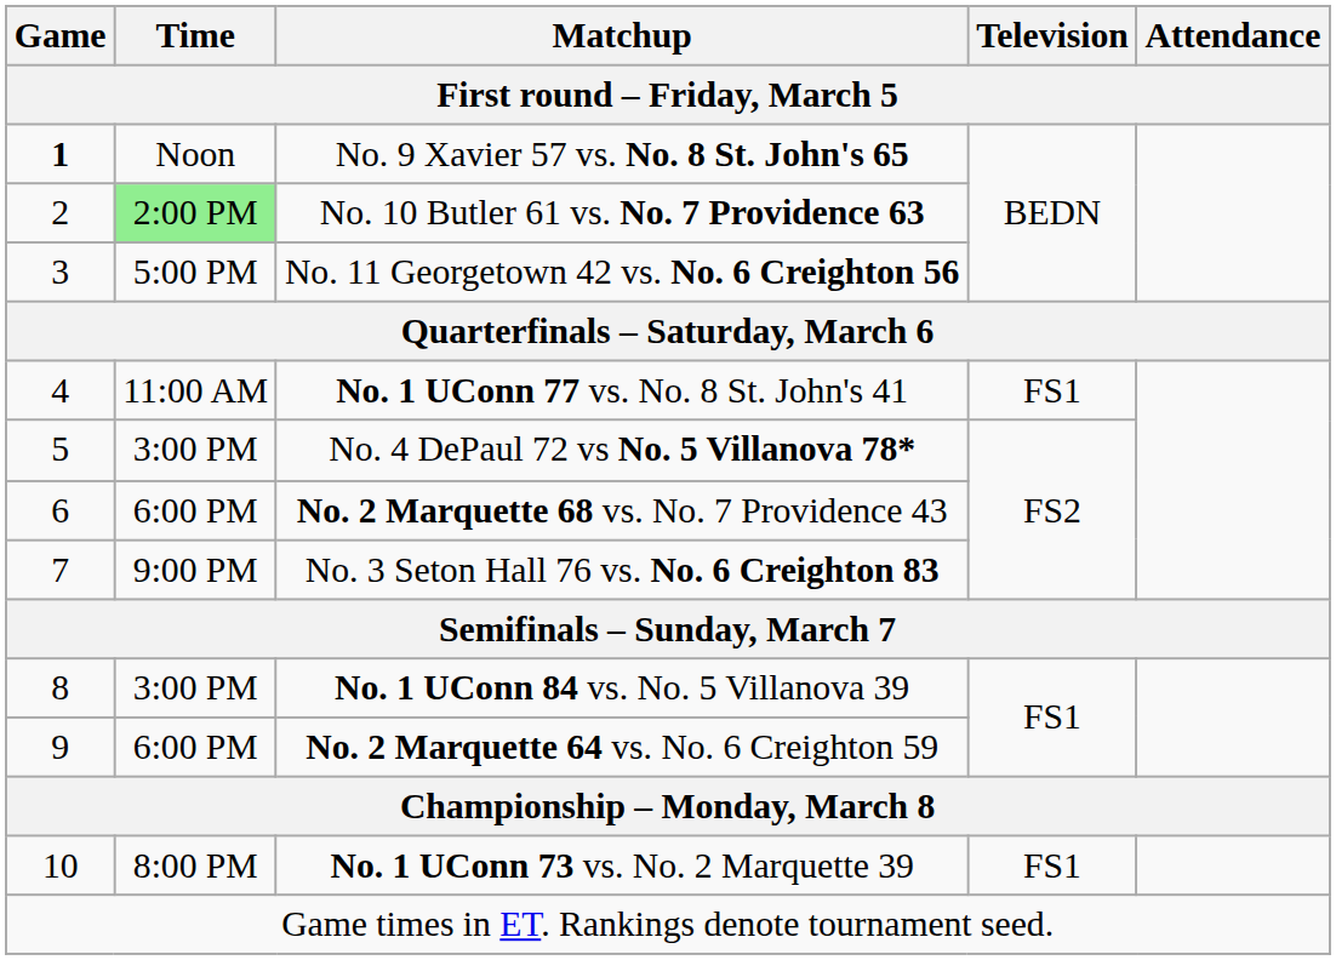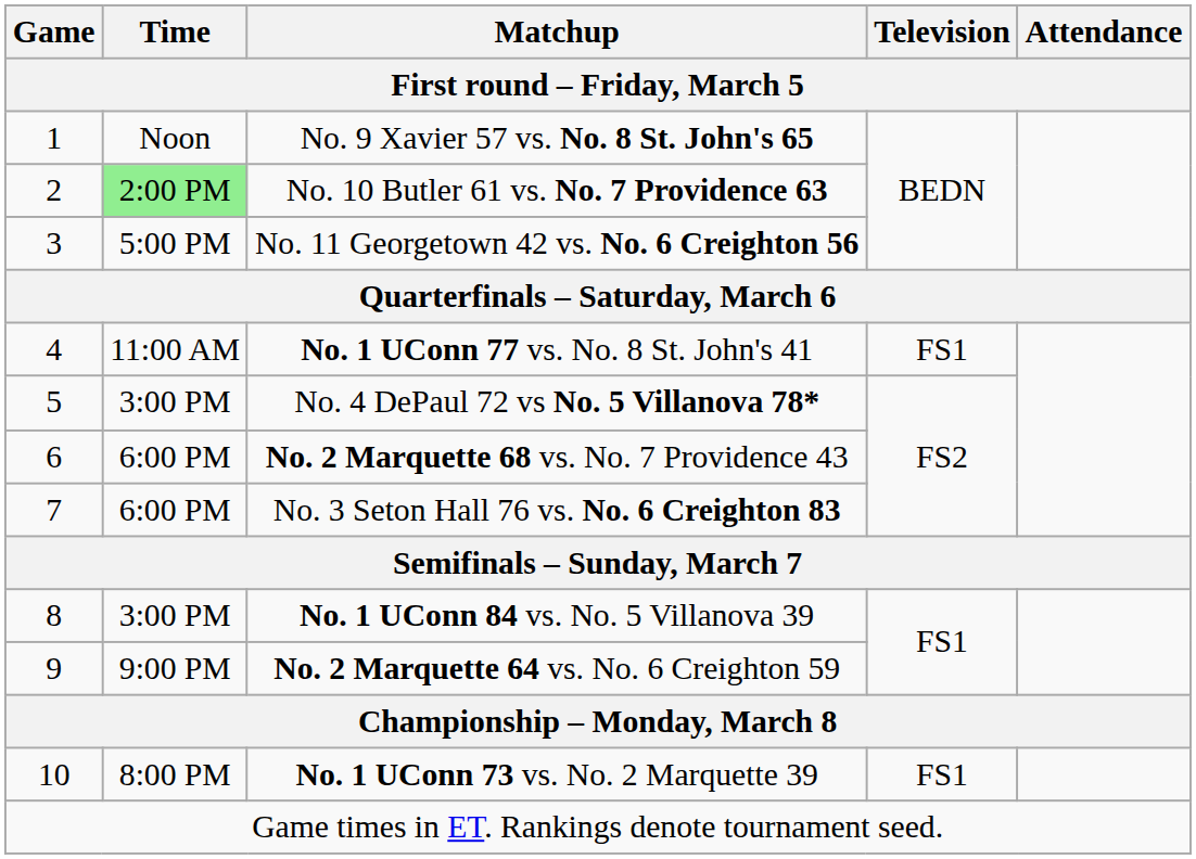No. 9 Xavier 57 vs. No. 8 St. John's 65 | Game / First round – Friday, March 5: bold -> normal
No. 3 Seton Hall 76 vs. No. 6 Creighton 83 | Time / First round – Friday, March 5: 9:00 PM -> 6:00 PM
No. 2 Marquette 64 vs. No. 6 Creighton 59 | Time / First round – Friday, March 5: 6:00 PM -> 9:00 PM
